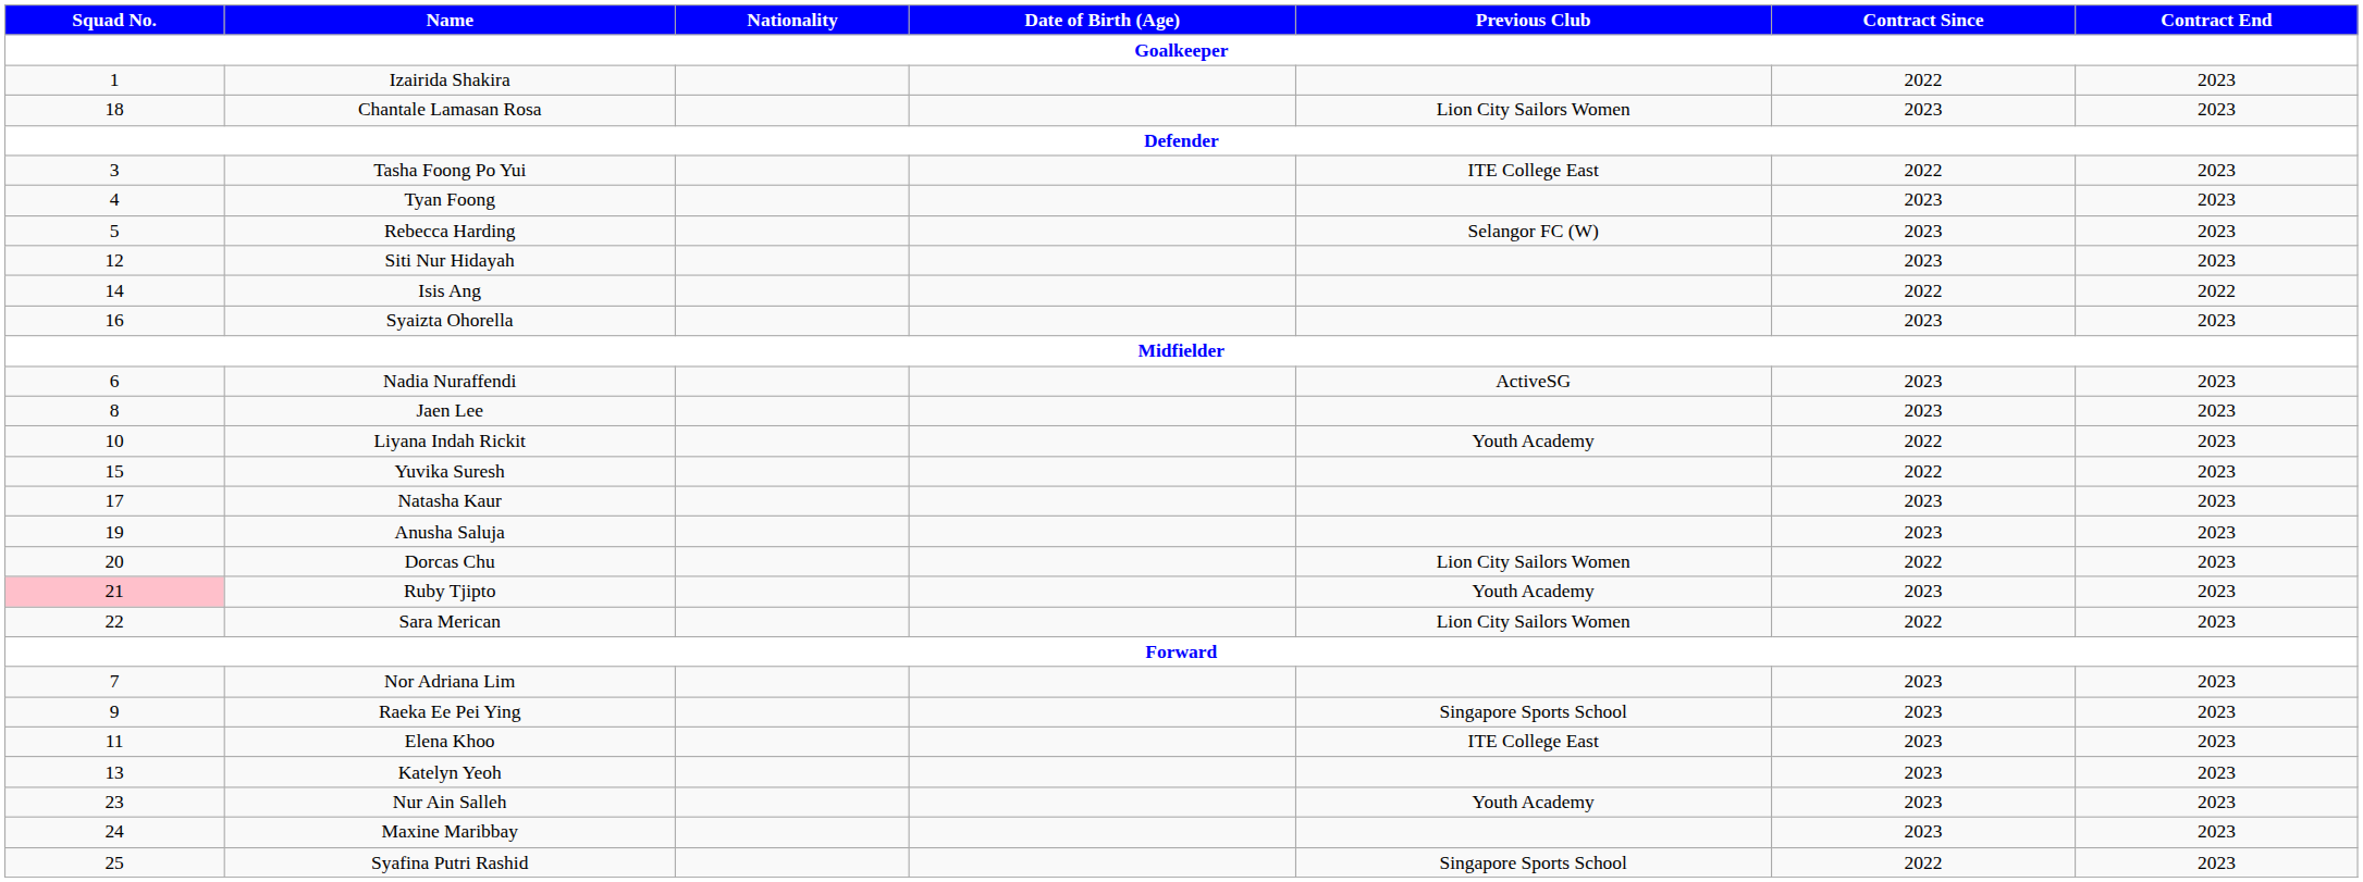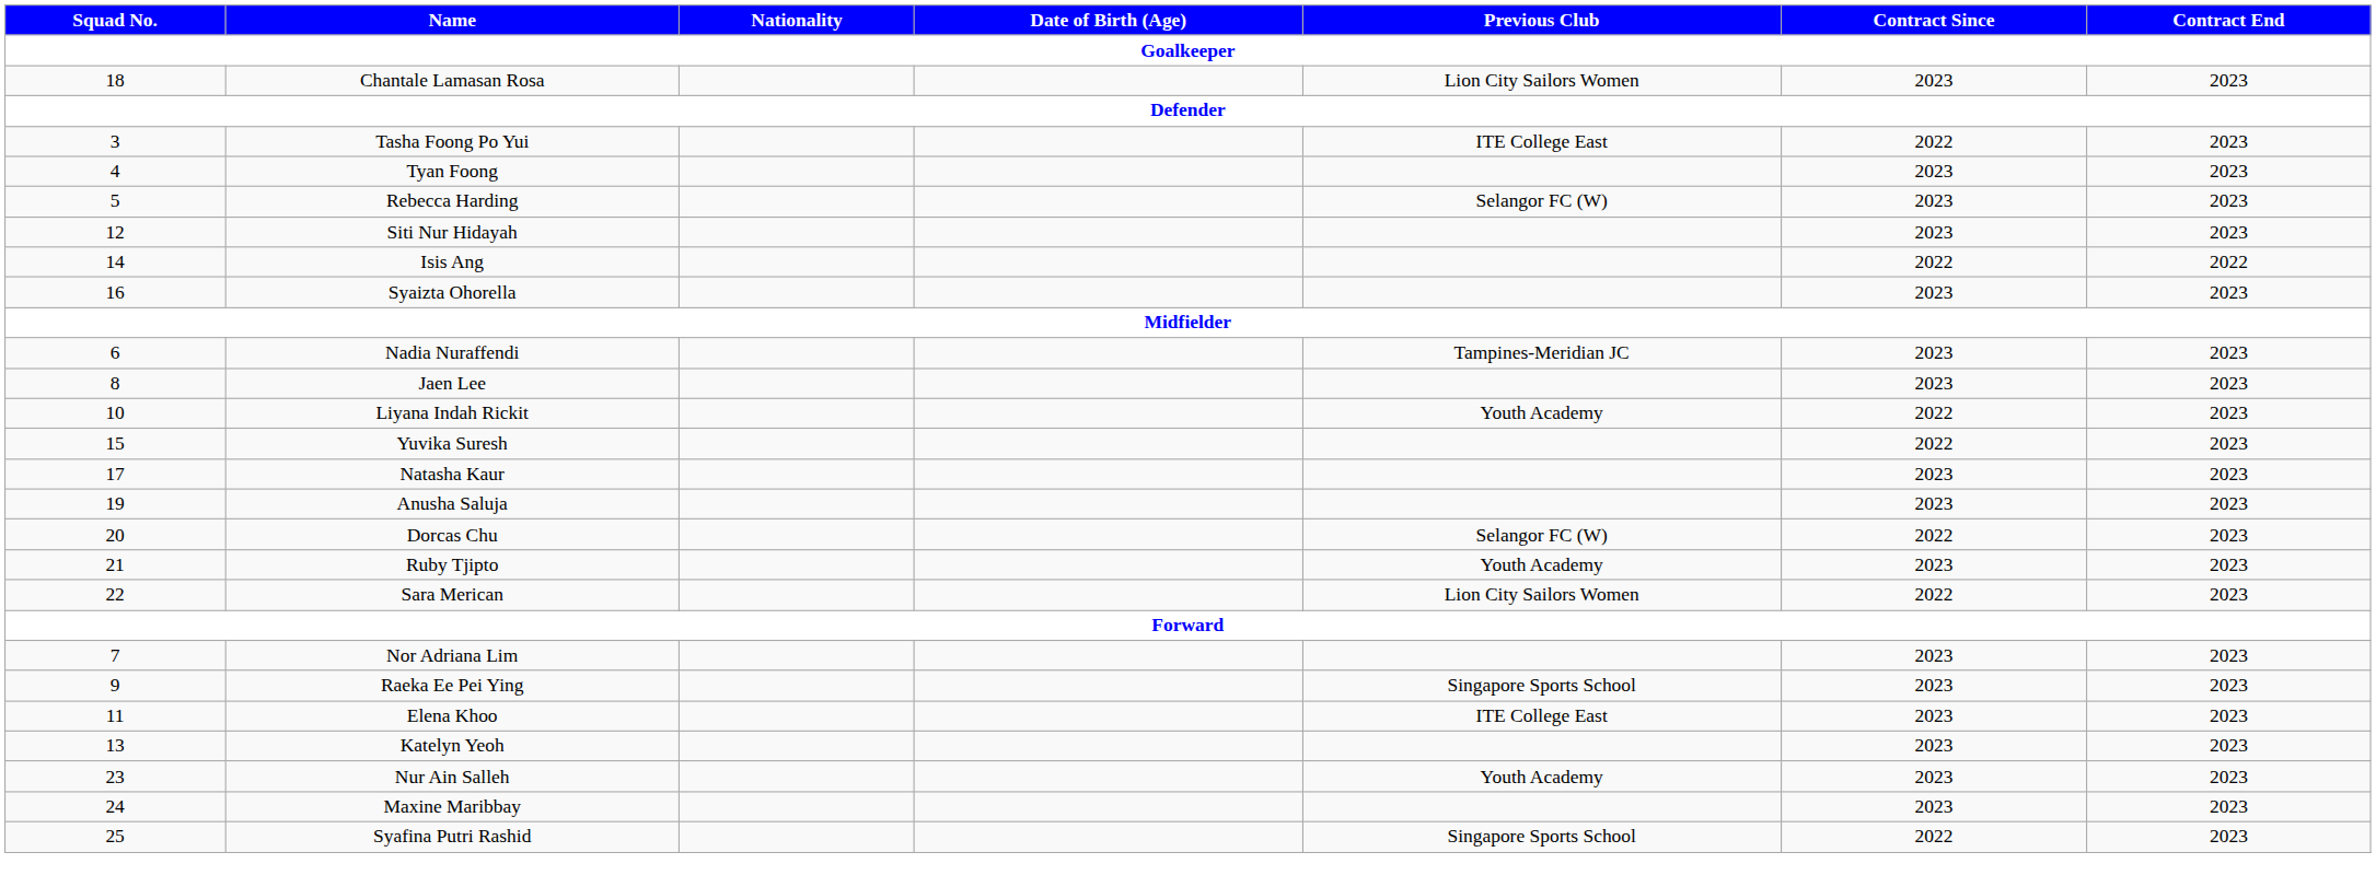- row: 1 | Izairida Shakira | 2022 | 2023
Nadia Nuraffendi | Previous Club: ActiveSG -> Tampines-Meridian JC
Dorcas Chu | Previous Club: Lion City Sailors Women -> Selangor FC (W)
Ruby Tjipto | Squad No.: pink background -> no background
